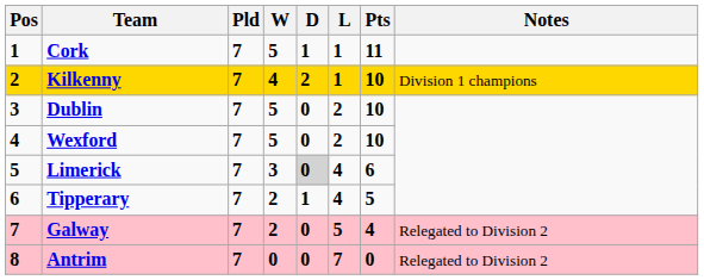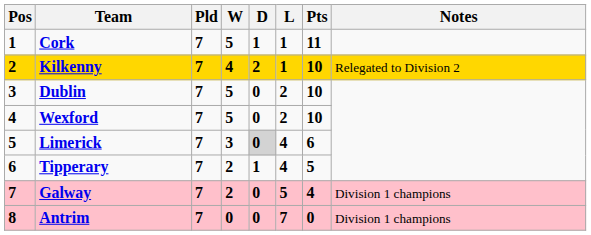Kilkenny | Notes: Division 1 champions -> Relegated to Division 2
Galway | Notes: Relegated to Division 2 -> Division 1 champions
Antrim | Notes: Relegated to Division 2 -> Division 1 champions
